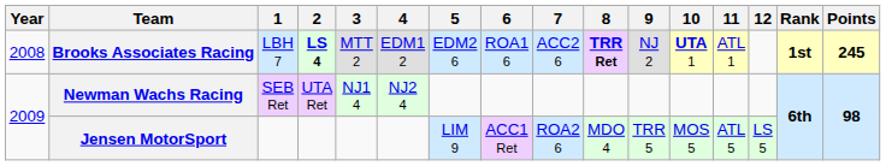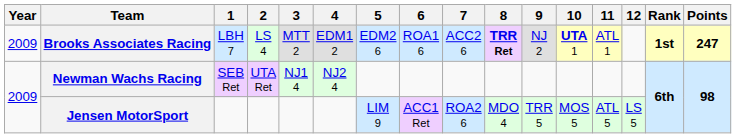Brooks Associates Racing | Year: 2008 -> 2009
Brooks Associates Racing | 2: bold -> normal
Brooks Associates Racing | Points: 245 -> 247
